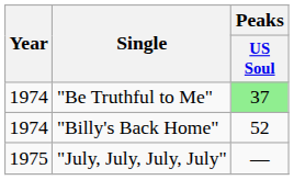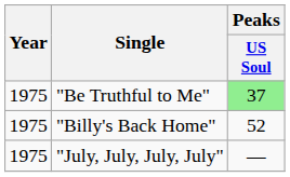"Be Truthful to Me" | Year: 1974 -> 1975
"Billy's Back Home" | Year: 1974 -> 1975
